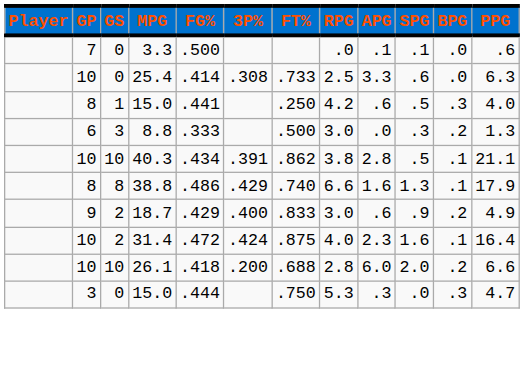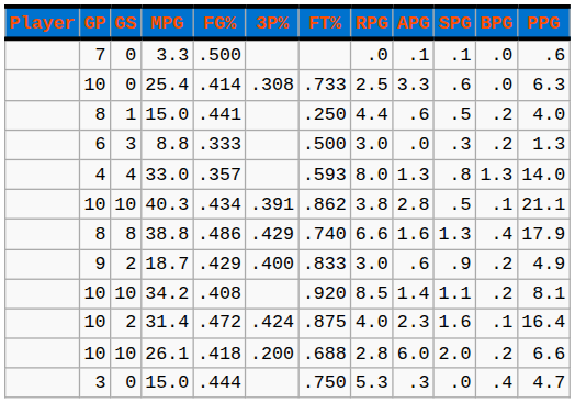8 / 15.0 | RPG: 4.2 -> 4.4
8 / 15.0 | BPG: .3 -> .2
+ row: 4 | 4 | 33.0 | .357 | .593 | 8.0 | 1.3 | .8 | 1.3 | 14.0
38.8 | BPG: .1 -> .4
+ row: 10 | 10 | 34.2 | .408 | .920 | 8.5 | 1.4 | 1.1 | .2 | 8.1
3 / 15.0 | BPG: .3 -> .4
